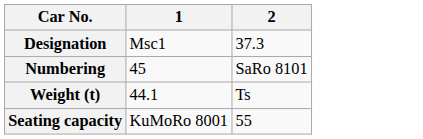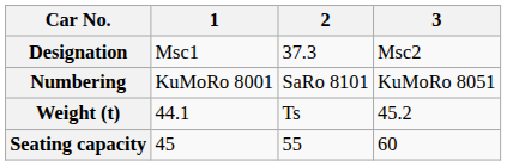+ column: 3 | Msc2 | KuMoRo 8051 | 45.2 | 60
Numbering | 1: 45 -> KuMoRo 8001
Seating capacity | 1: KuMoRo 8001 -> 45
